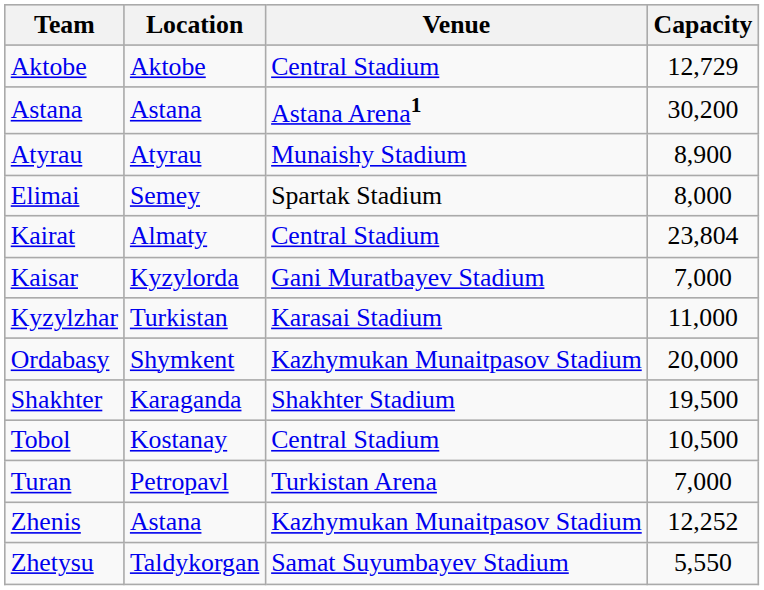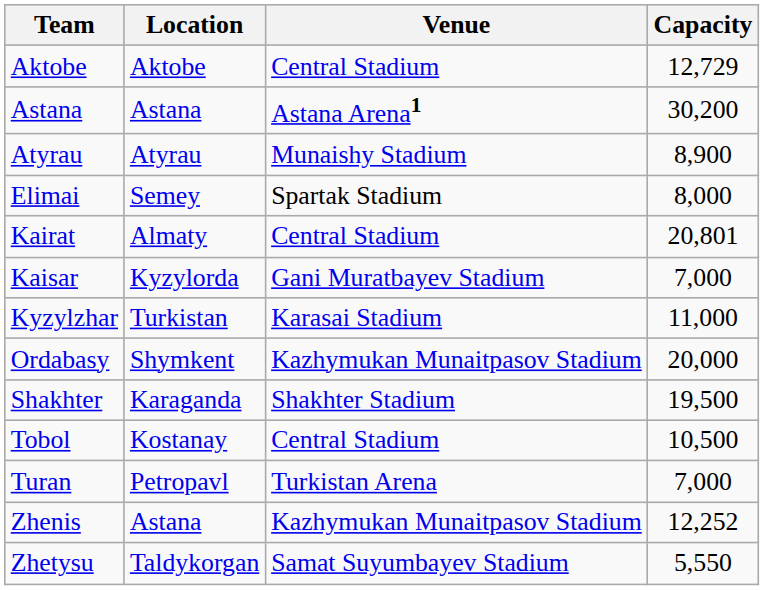Kairat | Capacity: 23,804 -> 20,801
